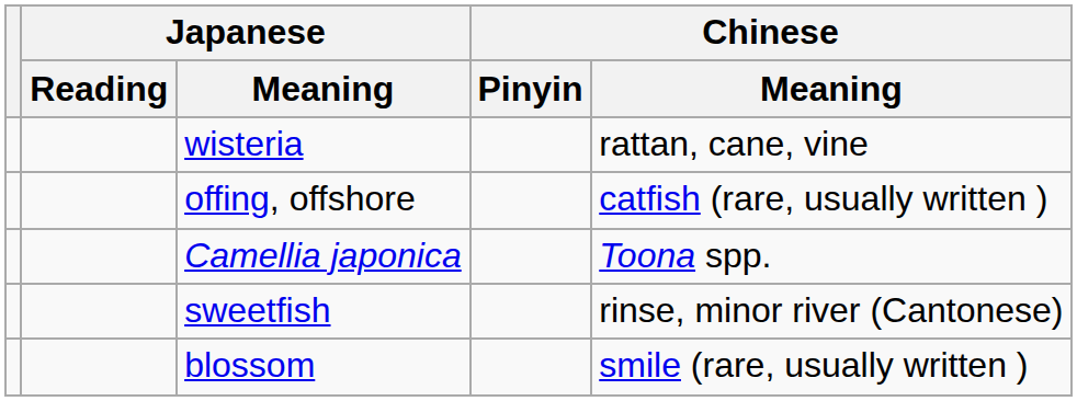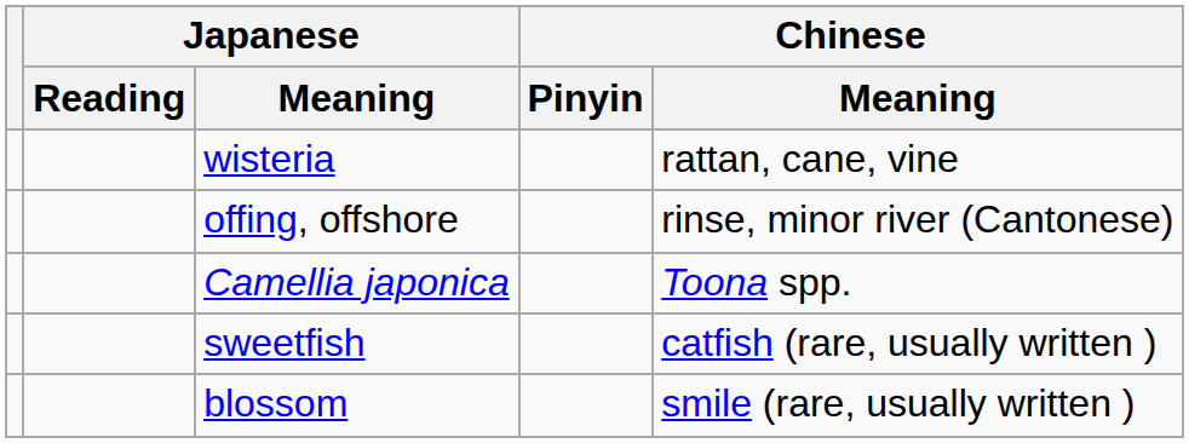offing, offshore | Chinese / Meaning: catfish (rare, usually written ) -> rinse, minor river (Cantonese)
sweetfish | Chinese / Meaning: rinse, minor river (Cantonese) -> catfish (rare, usually written )
